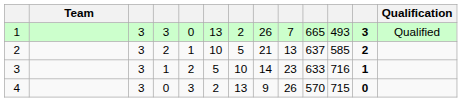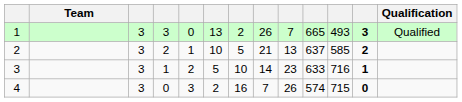4 | column 7: 13 -> 16
4 | column 8: 9 -> 7
4 | column 10: 570 -> 574
